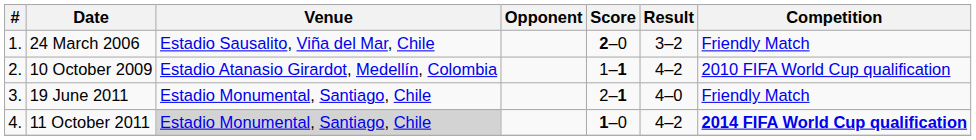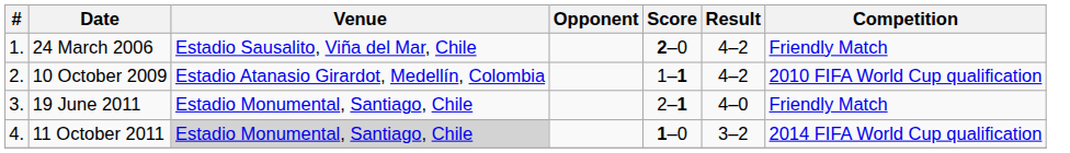24 March 2006 | Result: 3–2 -> 4–2
11 October 2011 | Result: 4–2 -> 3–2
11 October 2011 | Competition: bold -> normal
